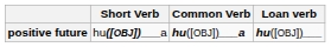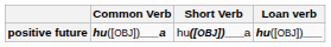columns swapped: Common Verb <-> Short Verb
